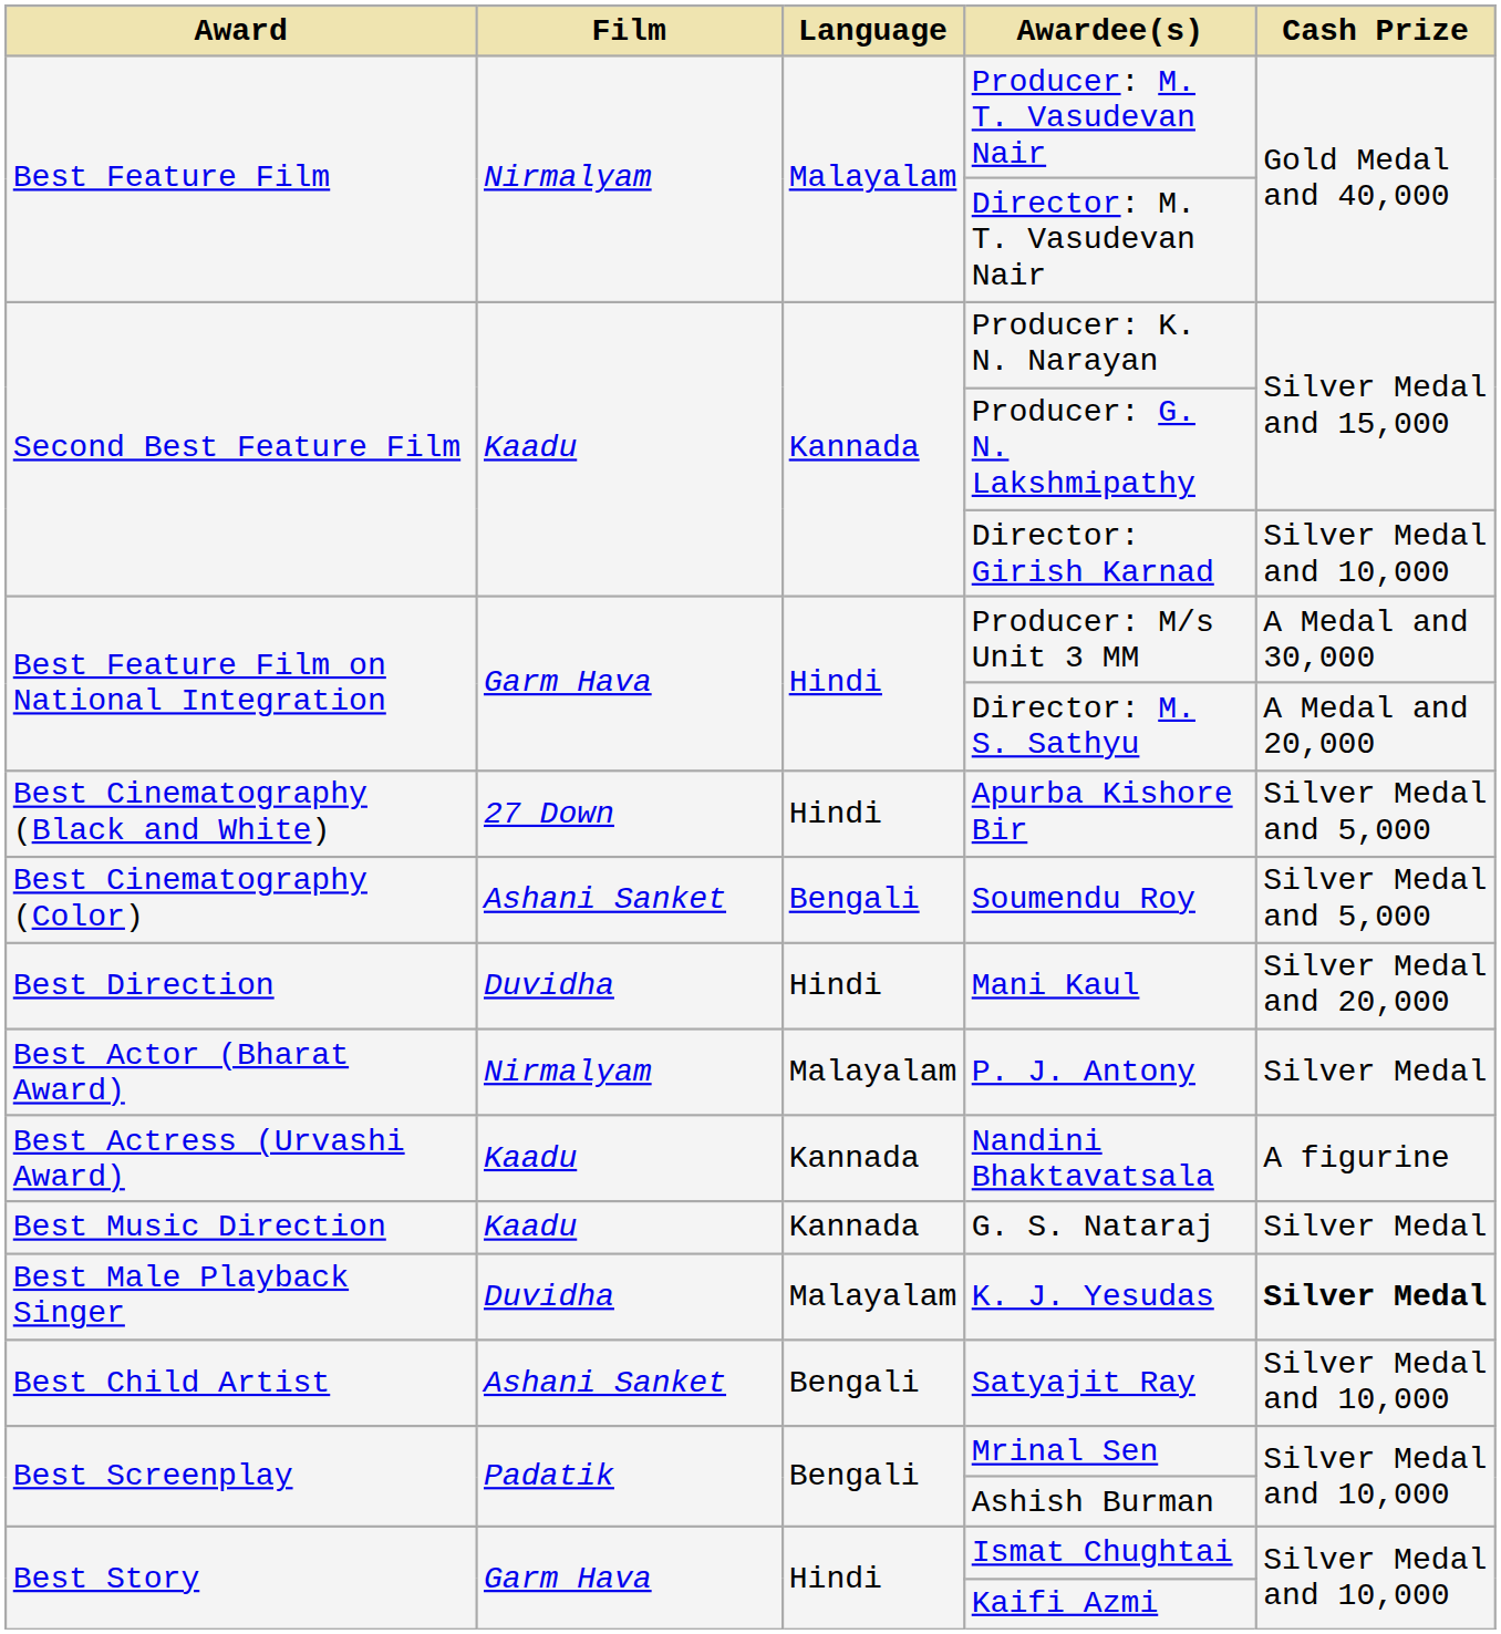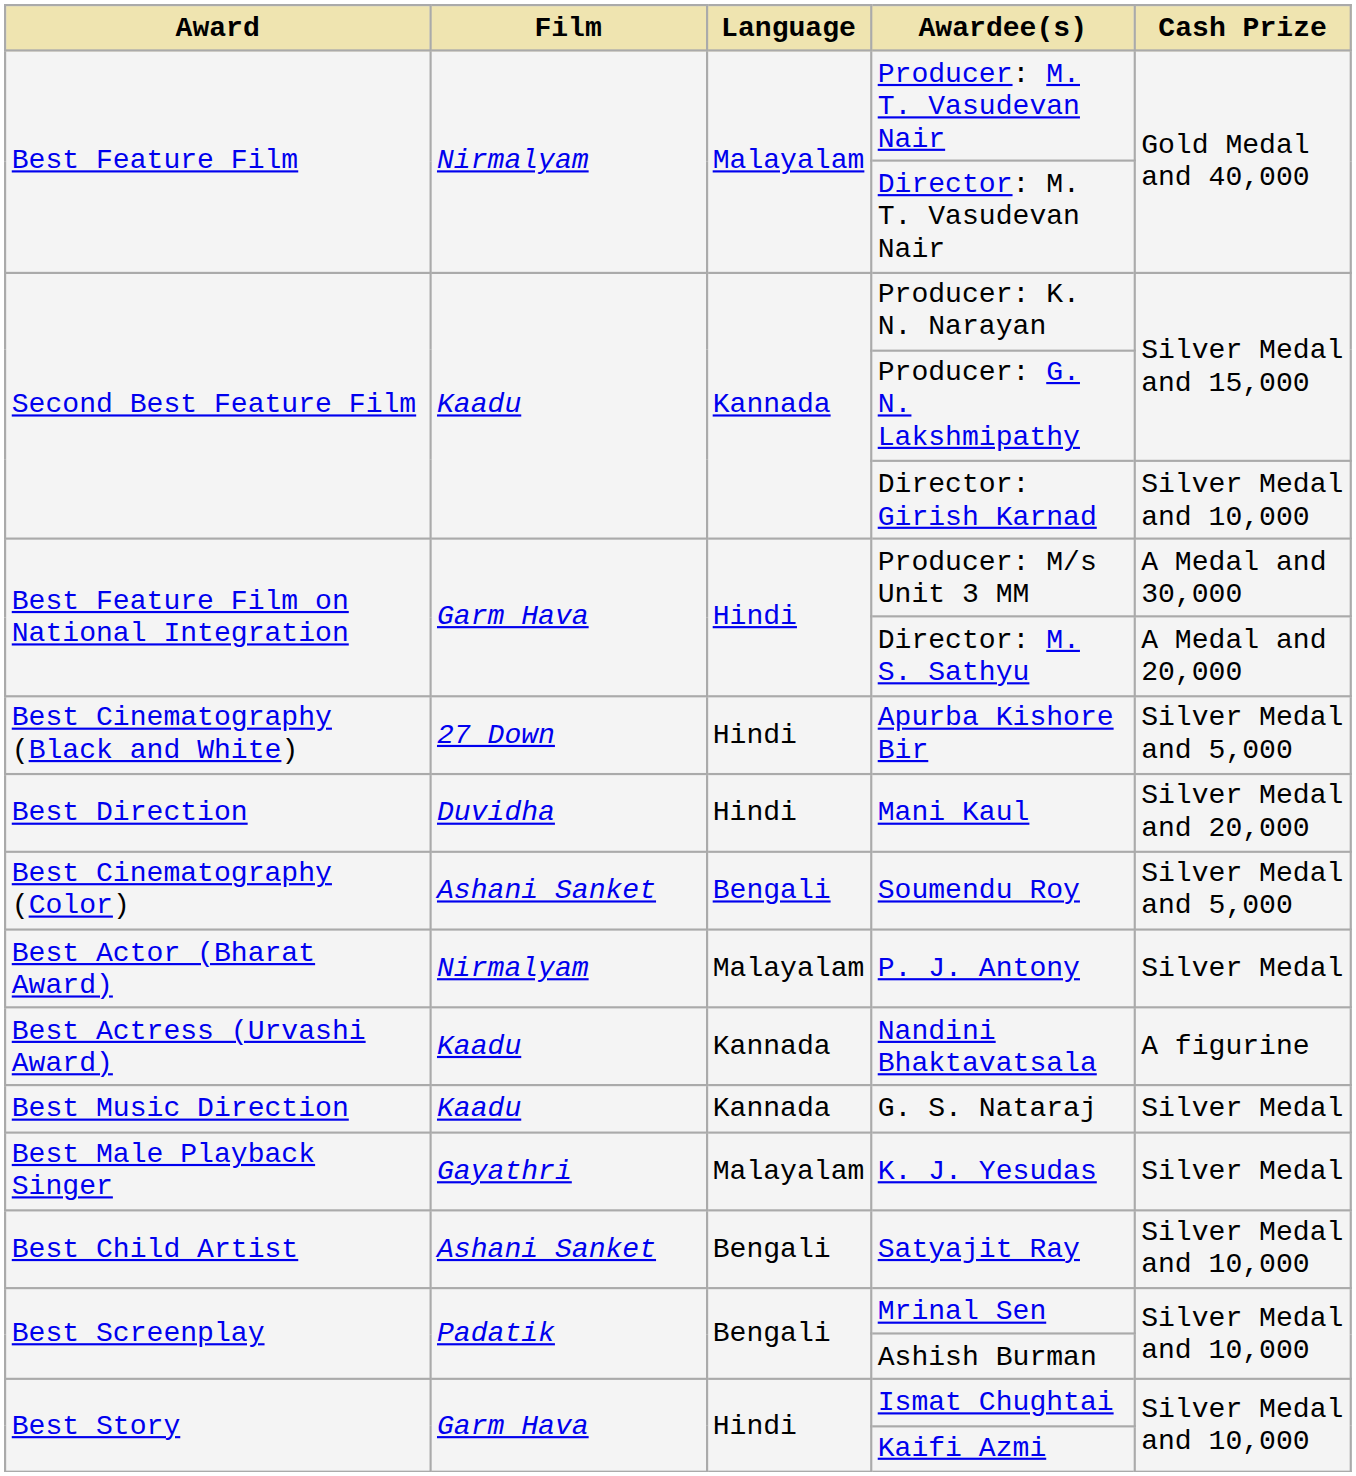rows swapped: Soumendu Roy <-> Mani Kaul
K. J. Yesudas | Film: Duvidha -> Gayathri
K. J. Yesudas | Cash Prize: bold -> normal
